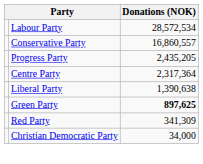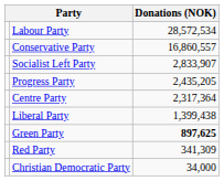+ row: Socialist Left Party | 2,833,907
Liberal Party | Donations (NOK): 1,390,638 -> 1,399,438
